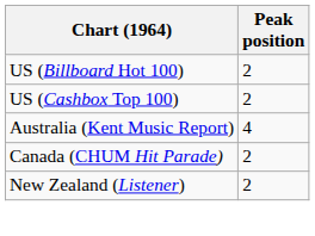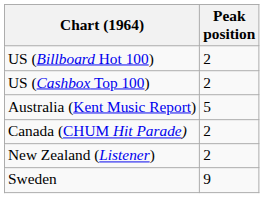Australia (Kent Music Report) | Peak position: 4 -> 5
+ row: Sweden | 9
